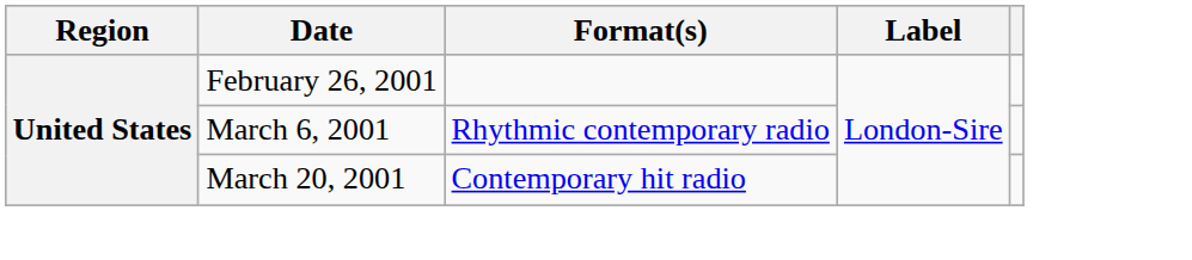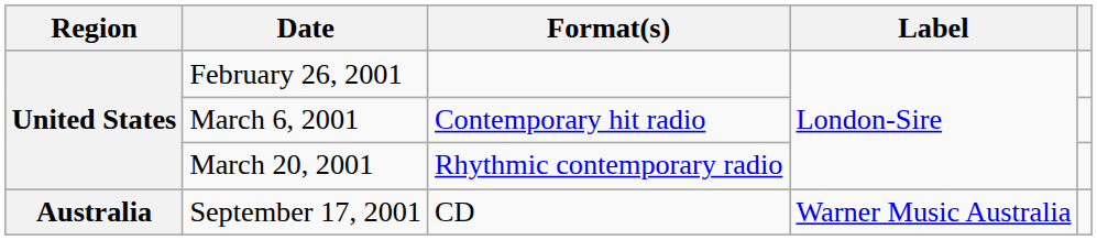March 6, 2001 | Format(s): Rhythmic contemporary radio -> Contemporary hit radio
March 20, 2001 | Format(s): Contemporary hit radio -> Rhythmic contemporary radio
+ row: Australia | September 17, 2001 | CD | Warner Music Australia
